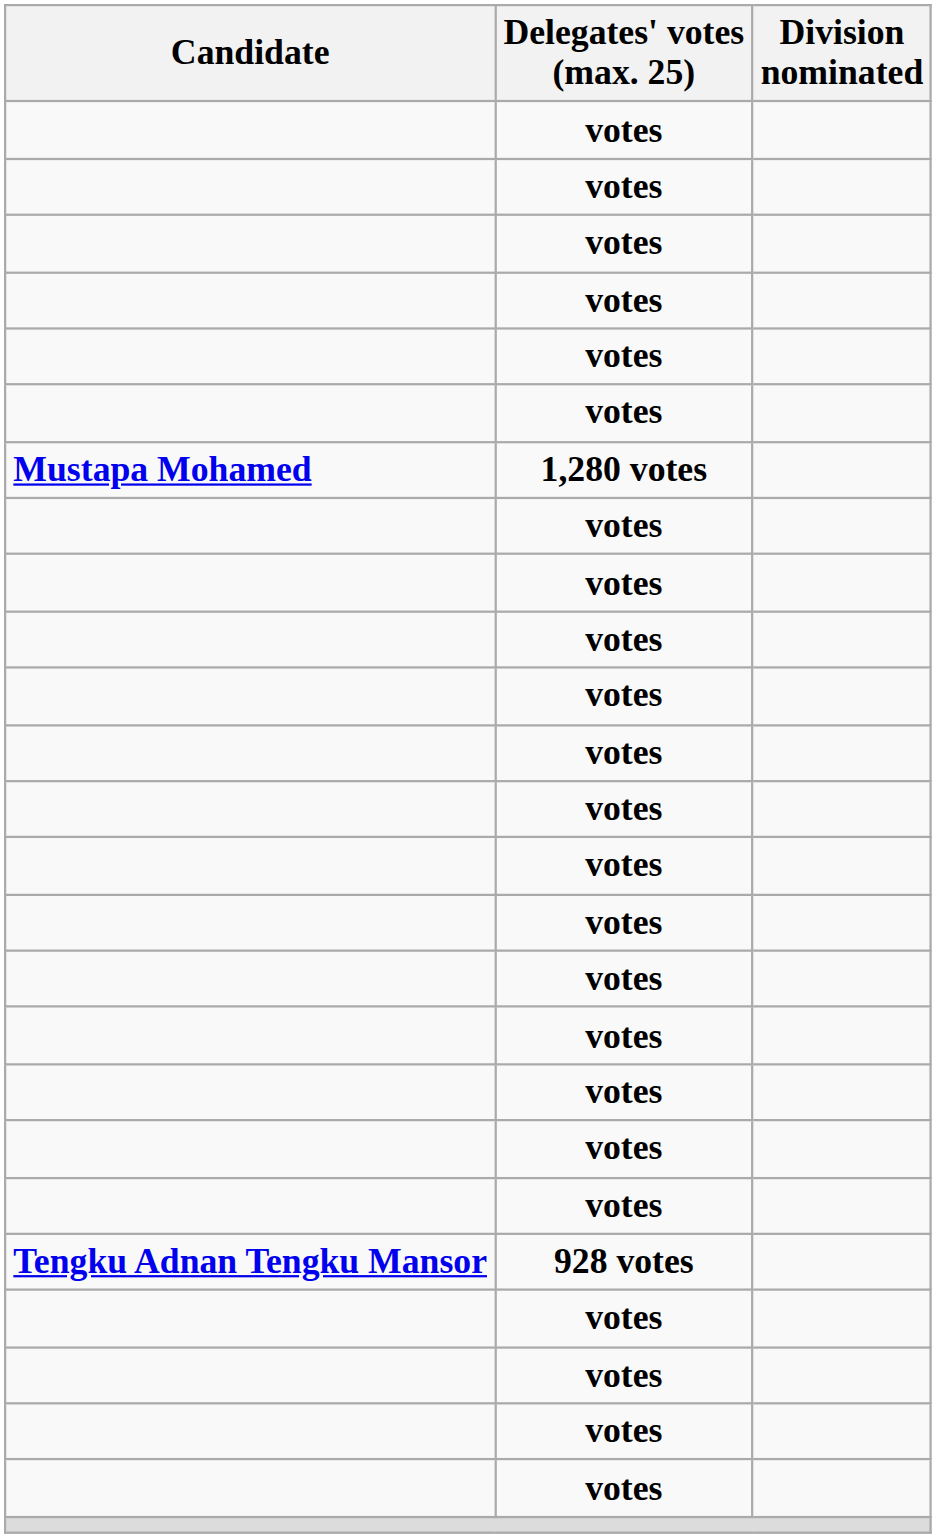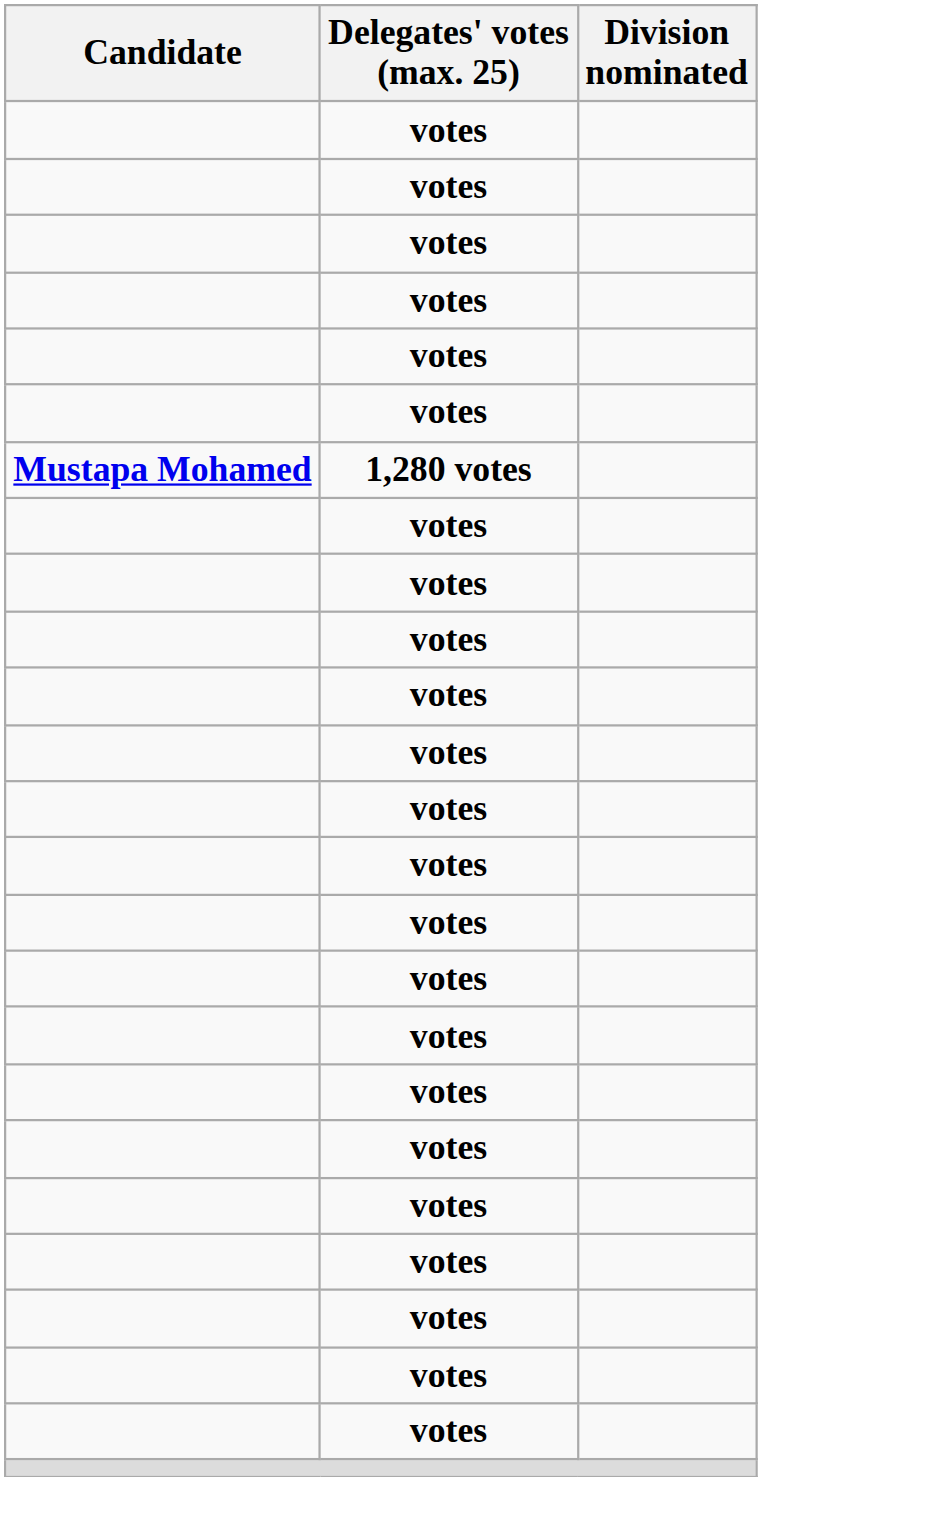- row: Tengku Adnan Tengku Mansor | 928 votes
